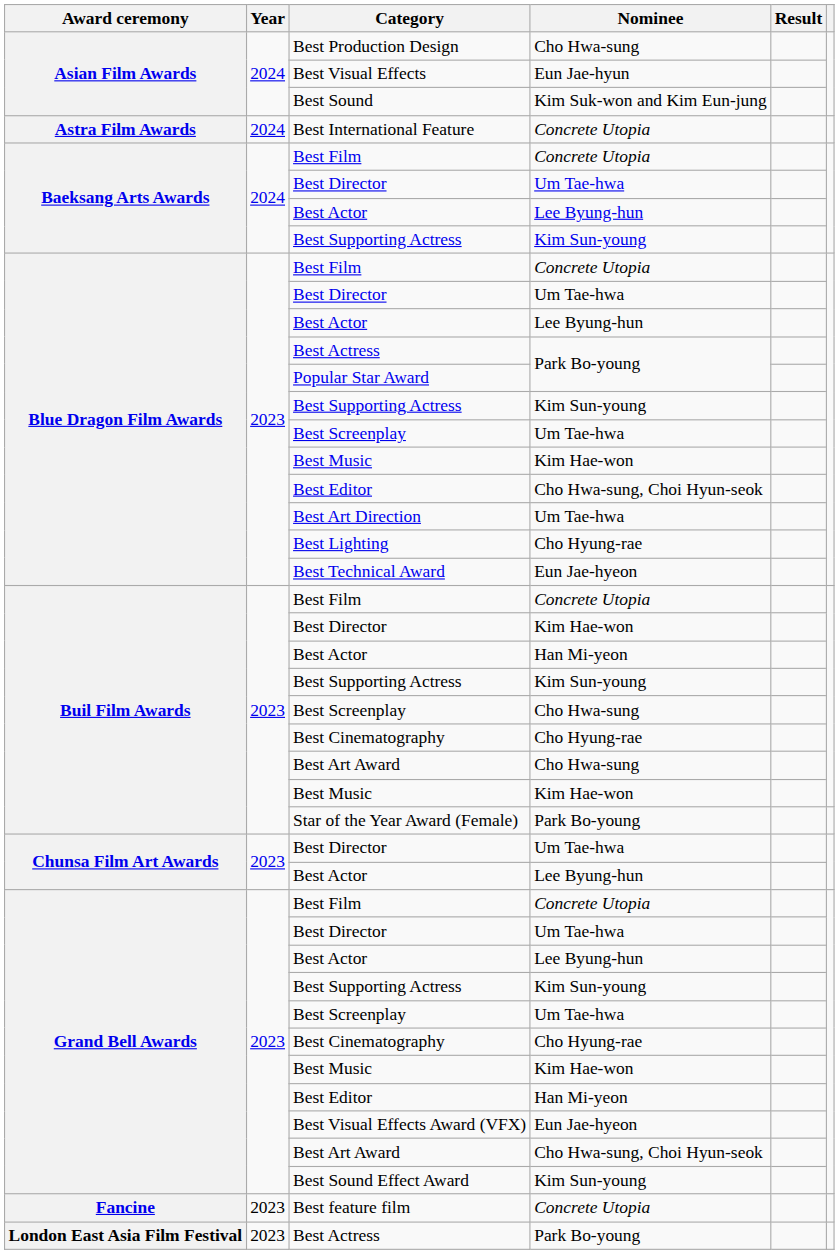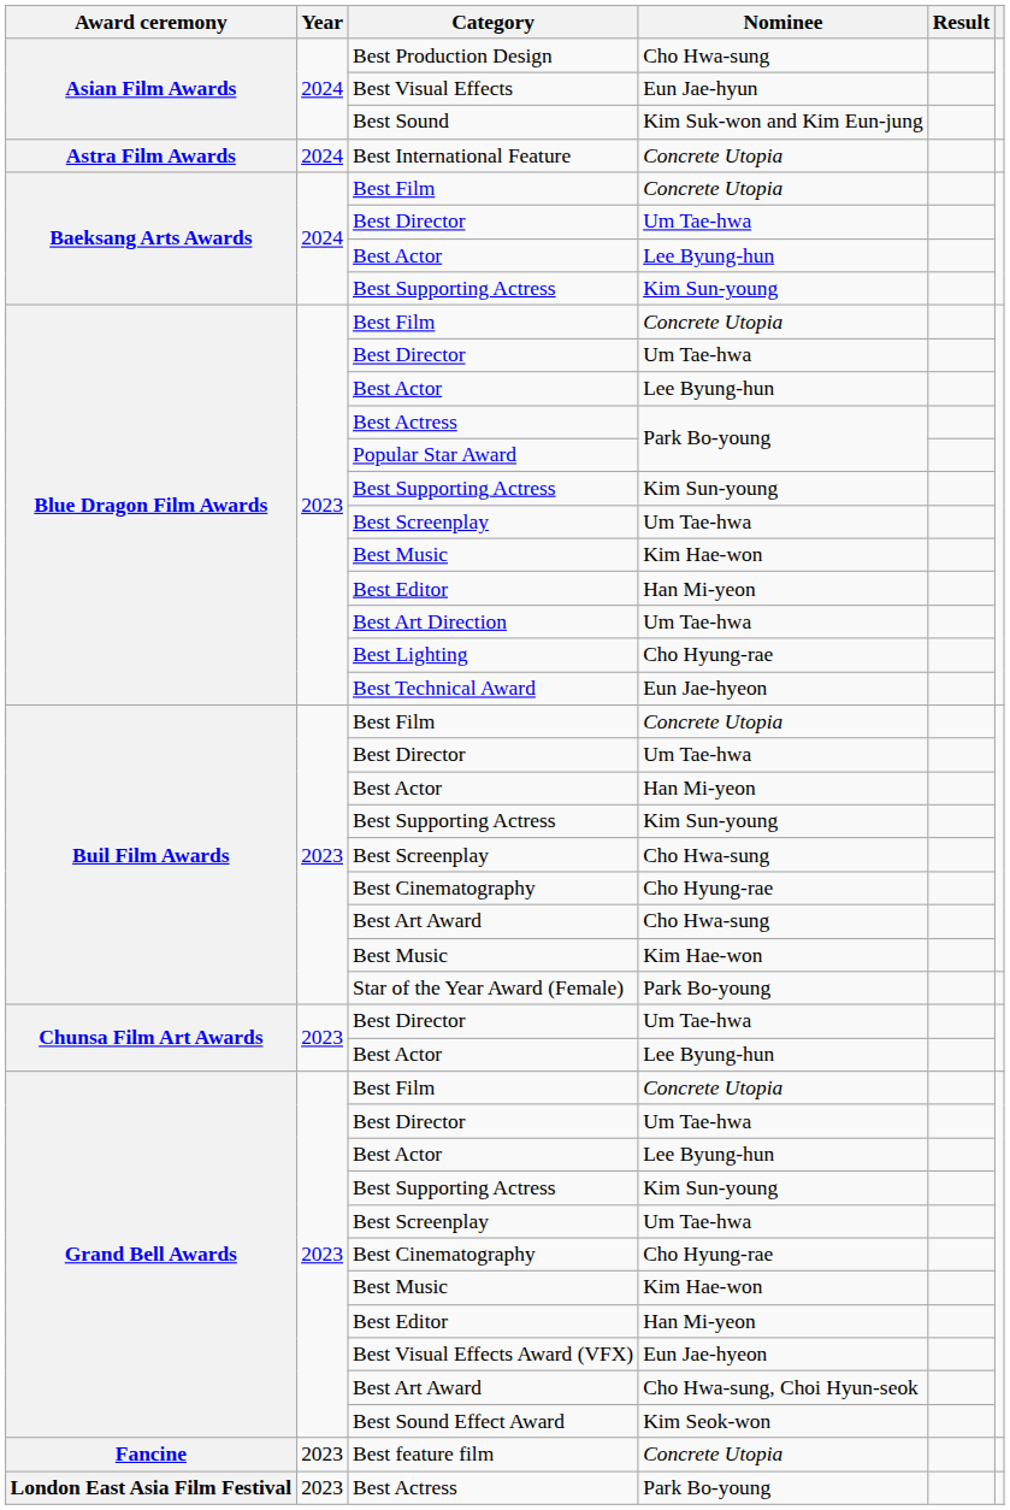Blue Dragon Film Awards / Best Editor | Nominee: Cho Hwa-sung, Choi Hyun-seok -> Han Mi-yeon
Buil Film Awards / Best Director | Nominee: Kim Hae-won -> Um Tae-hwa
Best Sound Effect Award | Nominee: Kim Sun-young -> Kim Seok-won
